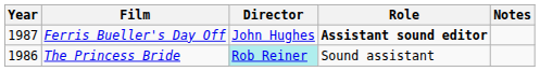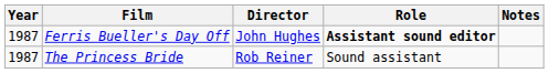The Princess Bride | Year: 1986 -> 1987
The Princess Bride | Director: paleturquoise background -> no background
